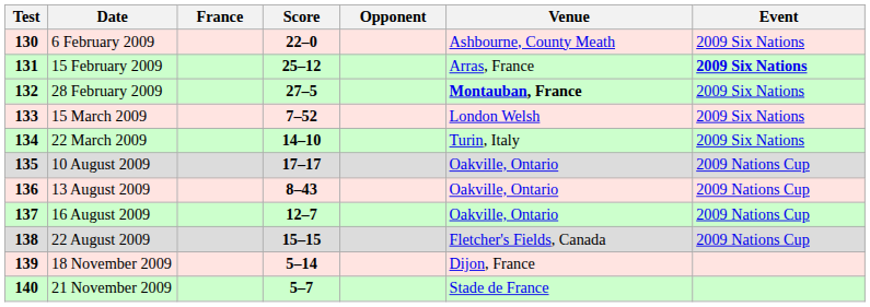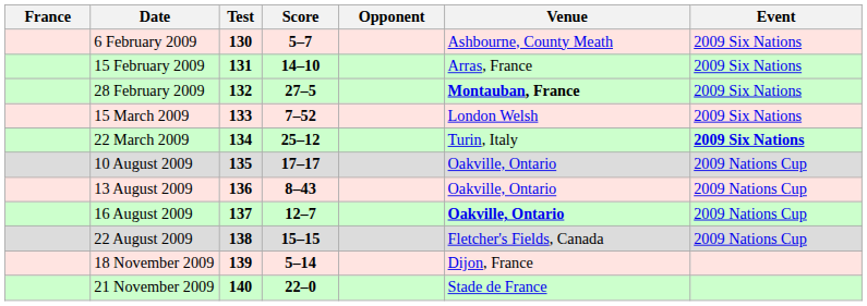columns swapped: Test <-> France
6 February 2009 | Score: 22–0 -> 5–7
15 February 2009 | Score: 25–12 -> 14–10
15 February 2009 | Event: bold -> normal
22 March 2009 | Score: 14–10 -> 25–12
22 March 2009 | Event: normal -> bold
16 August 2009 | Venue: normal -> bold
21 November 2009 | Score: 5–7 -> 22–0
